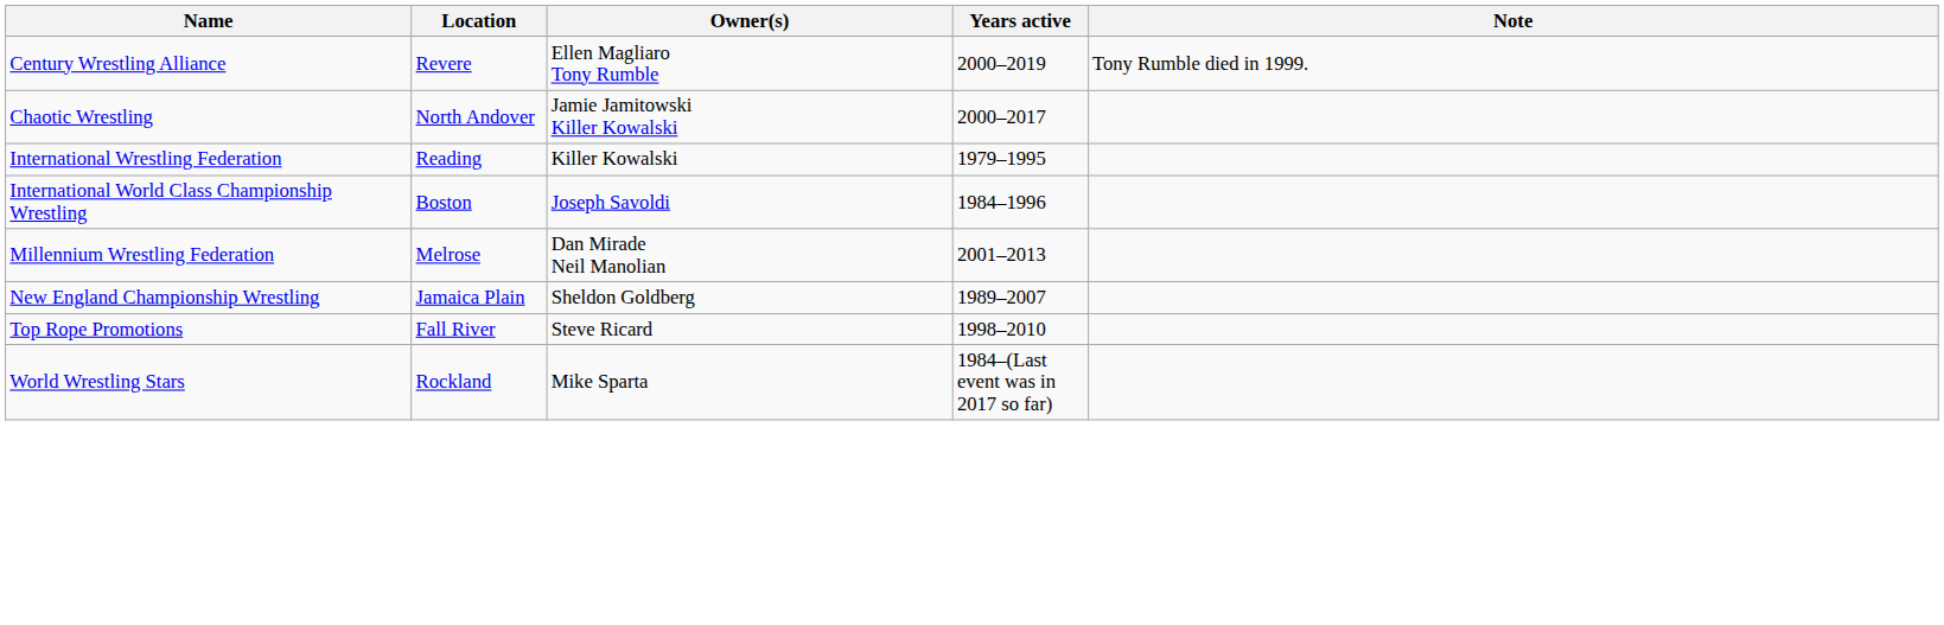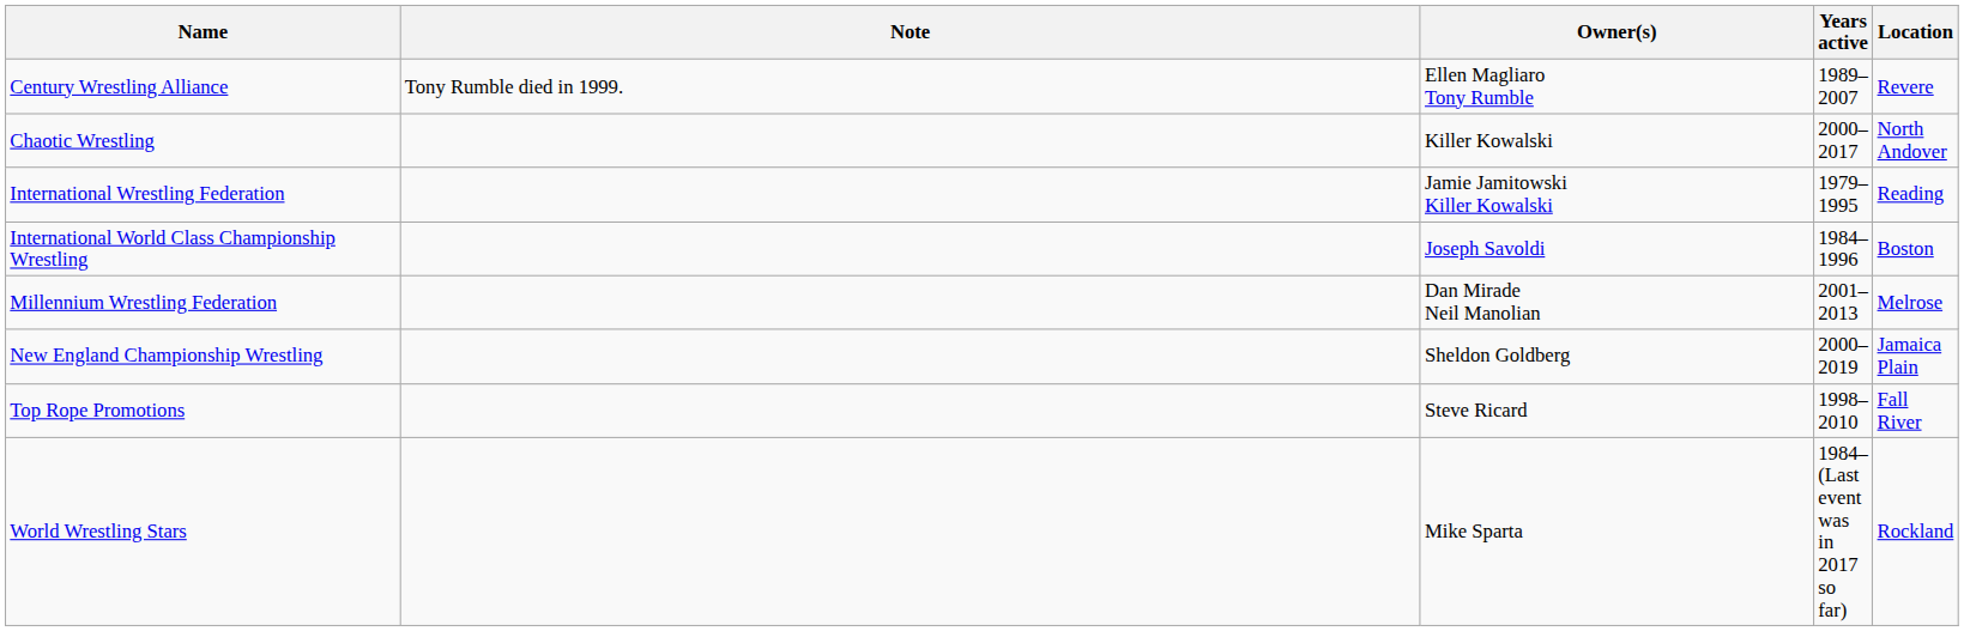columns swapped: Location <-> Note
Century Wrestling Alliance | Years active: 2000–2019 -> 1989–2007
Chaotic Wrestling | Owner(s): Jamie Jamitowski Killer Kowalski -> Killer Kowalski
International Wrestling Federation | Owner(s): Killer Kowalski -> Jamie Jamitowski Killer Kowalski
New England Championship Wrestling | Years active: 1989–2007 -> 2000–2019
